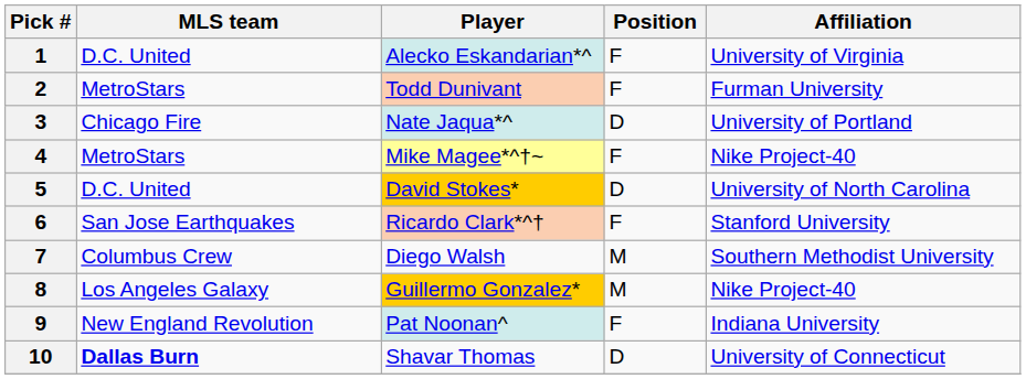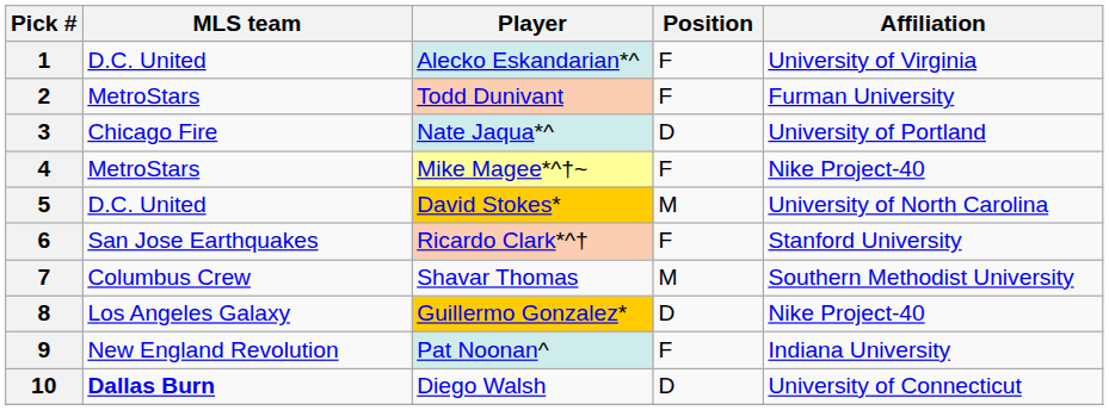5 | Position: D -> M
7 | Player: Diego Walsh -> Shavar Thomas
8 | Position: M -> D
10 | Player: Shavar Thomas -> Diego Walsh
